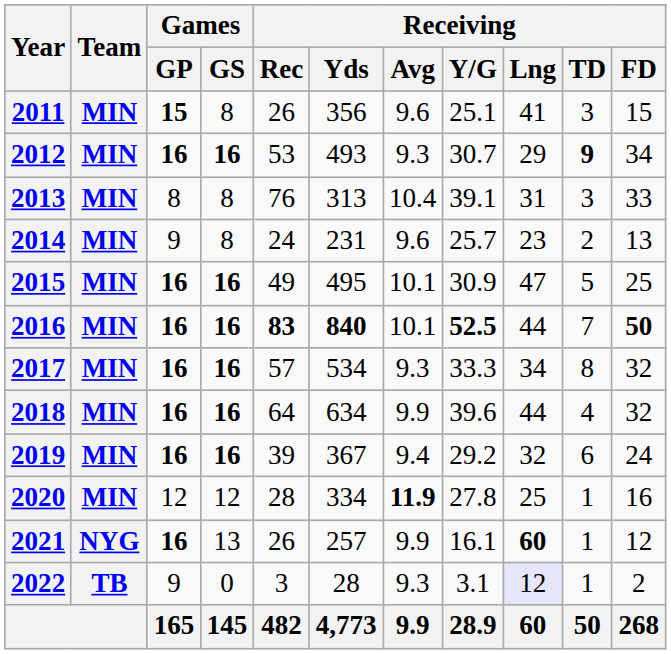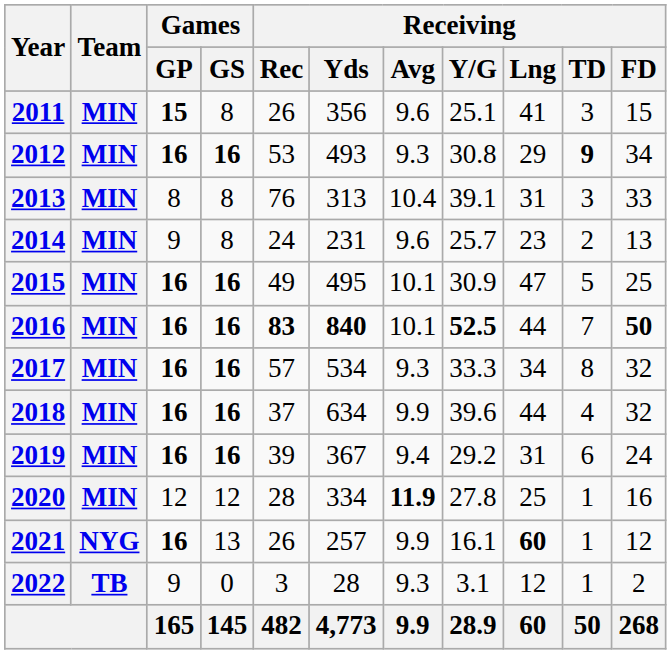2012 | Receiving / Y/G: 30.7 -> 30.8
2018 | Receiving / Rec: 64 -> 37
2019 | Receiving / Lng: 32 -> 31
2022 | Receiving / Lng: lavender background -> no background
